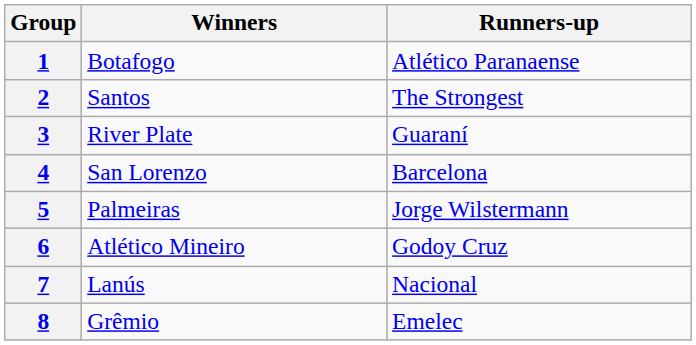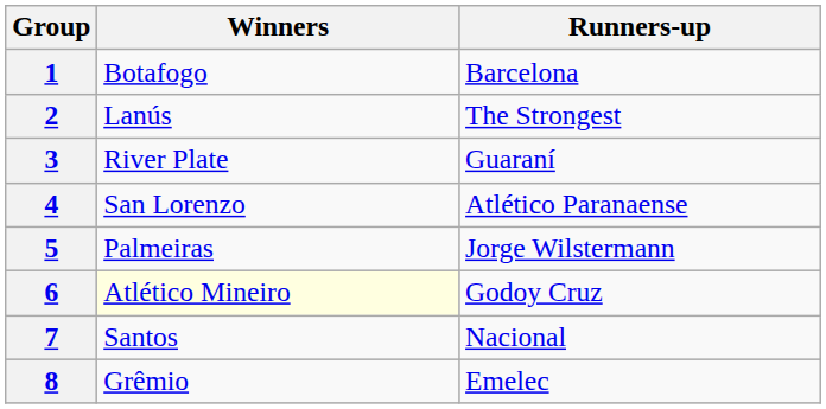1 | Runners-up: Atlético Paranaense -> Barcelona
2 | Winners: Santos -> Lanús
4 | Runners-up: Barcelona -> Atlético Paranaense
6 | Winners: no background -> lightyellow background
7 | Winners: Lanús -> Santos
